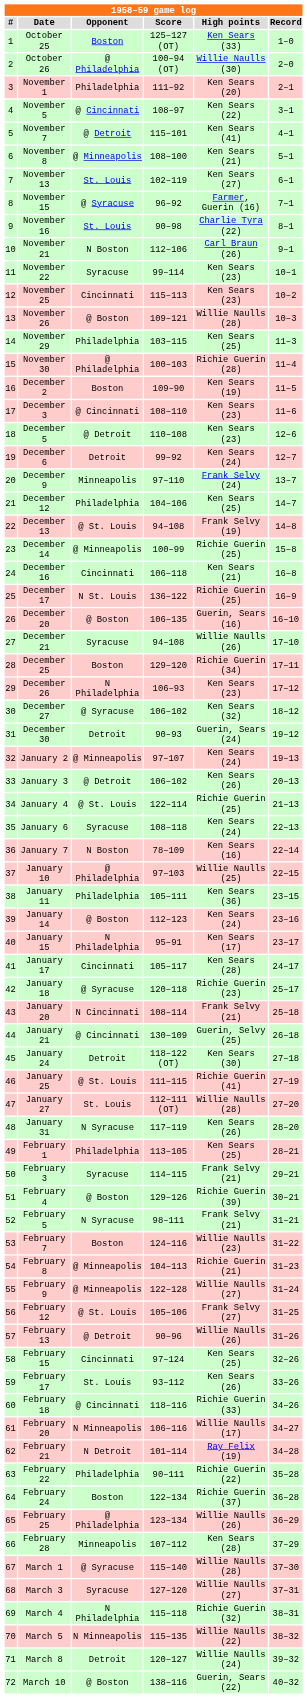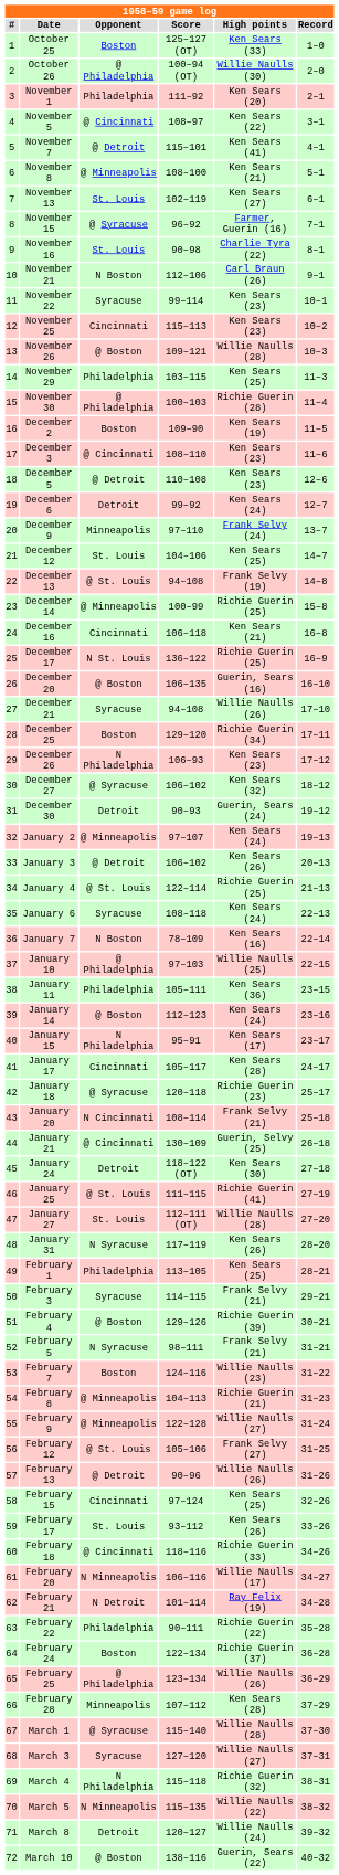December 12 | Opponent: Philadelphia -> St. Louis
